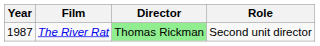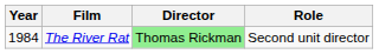The River Rat | Year: 1987 -> 1984
